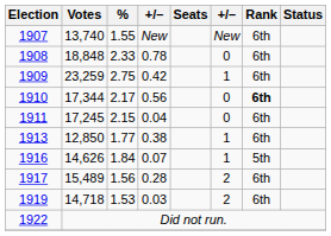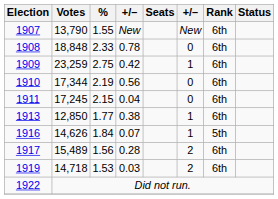1907 | Votes: 13,740 -> 13,790
1910 | %: 2.17 -> 2.19
1910 | Rank: bold -> normal
